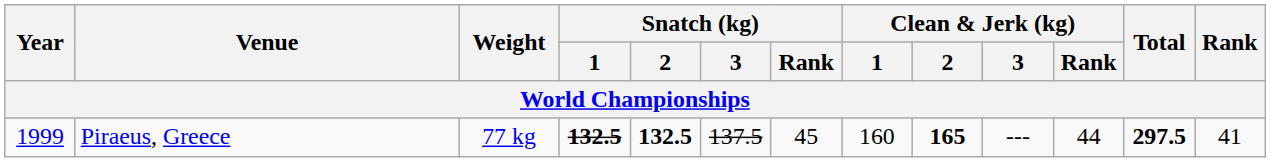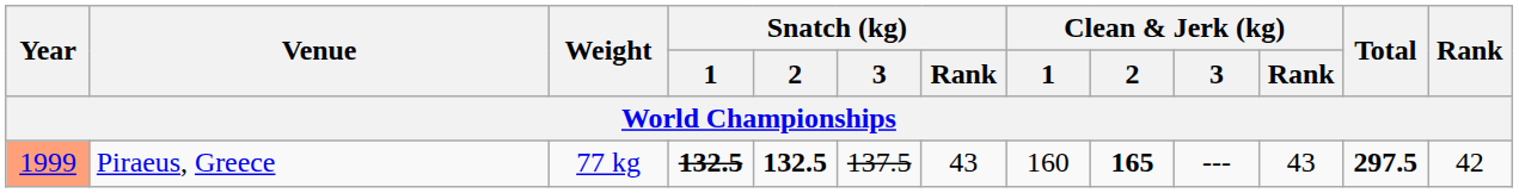Piraeus, Greece | Year: no background -> lightsalmon background
Piraeus, Greece | Snatch (kg) / Rank: 45 -> 43
Piraeus, Greece | Clean & Jerk (kg) / Rank: 44 -> 43
Piraeus, Greece | Rank: 41 -> 42
